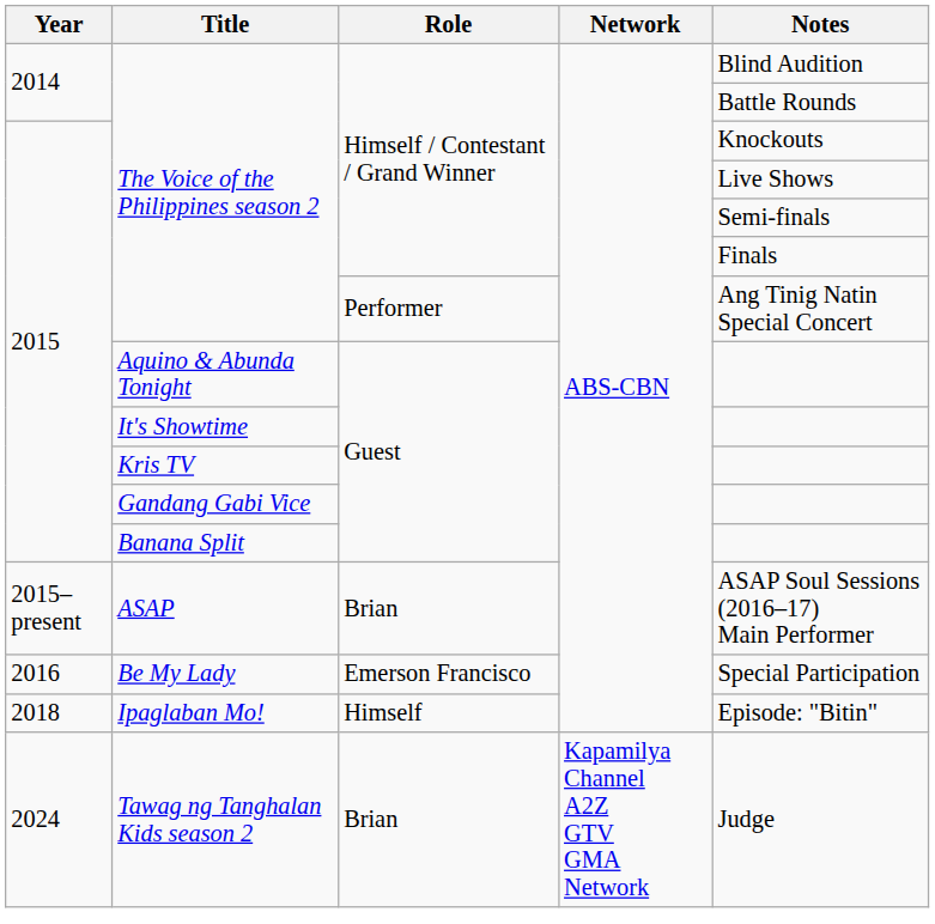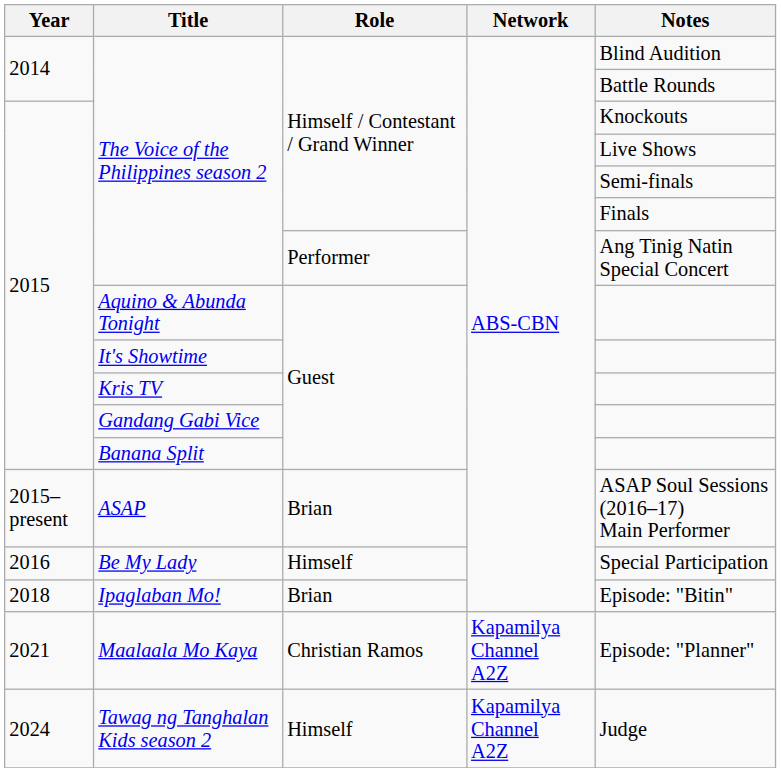Be My Lady | Role: Emerson Francisco -> Himself
Ipaglaban Mo! | Role: Himself -> Brian
+ row: 2021 | Maalaala Mo Kaya | Christian Ramos | Kapamilya Channel A2Z | Episode: "Planner"
Tawag ng Tanghalan Kids season 2 | Role: Brian -> Himself
Tawag ng Tanghalan Kids season 2 | Network: Kapamilya Channel A2Z GTV GMA Network -> Kapamilya Channel A2Z
